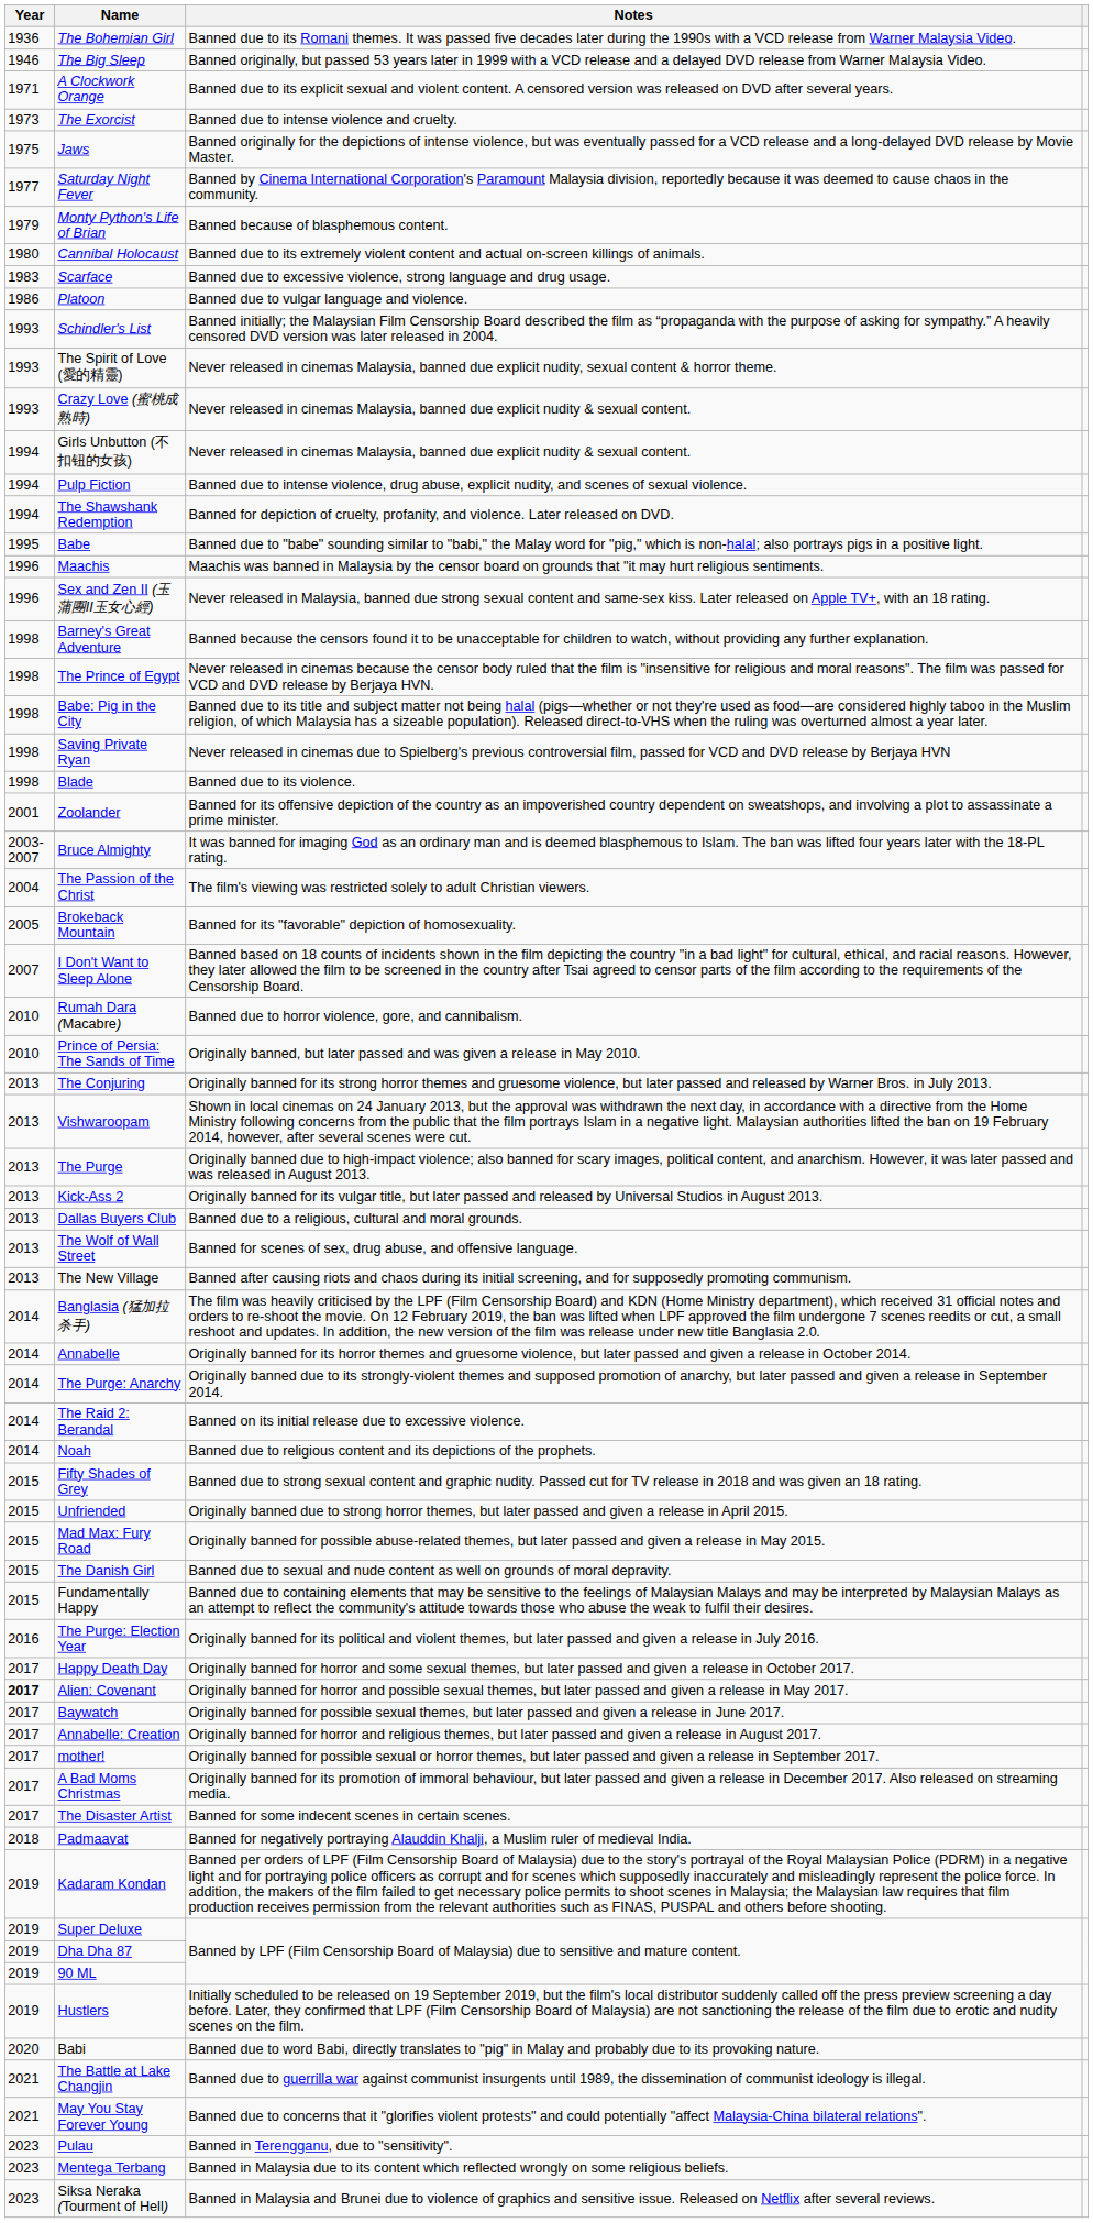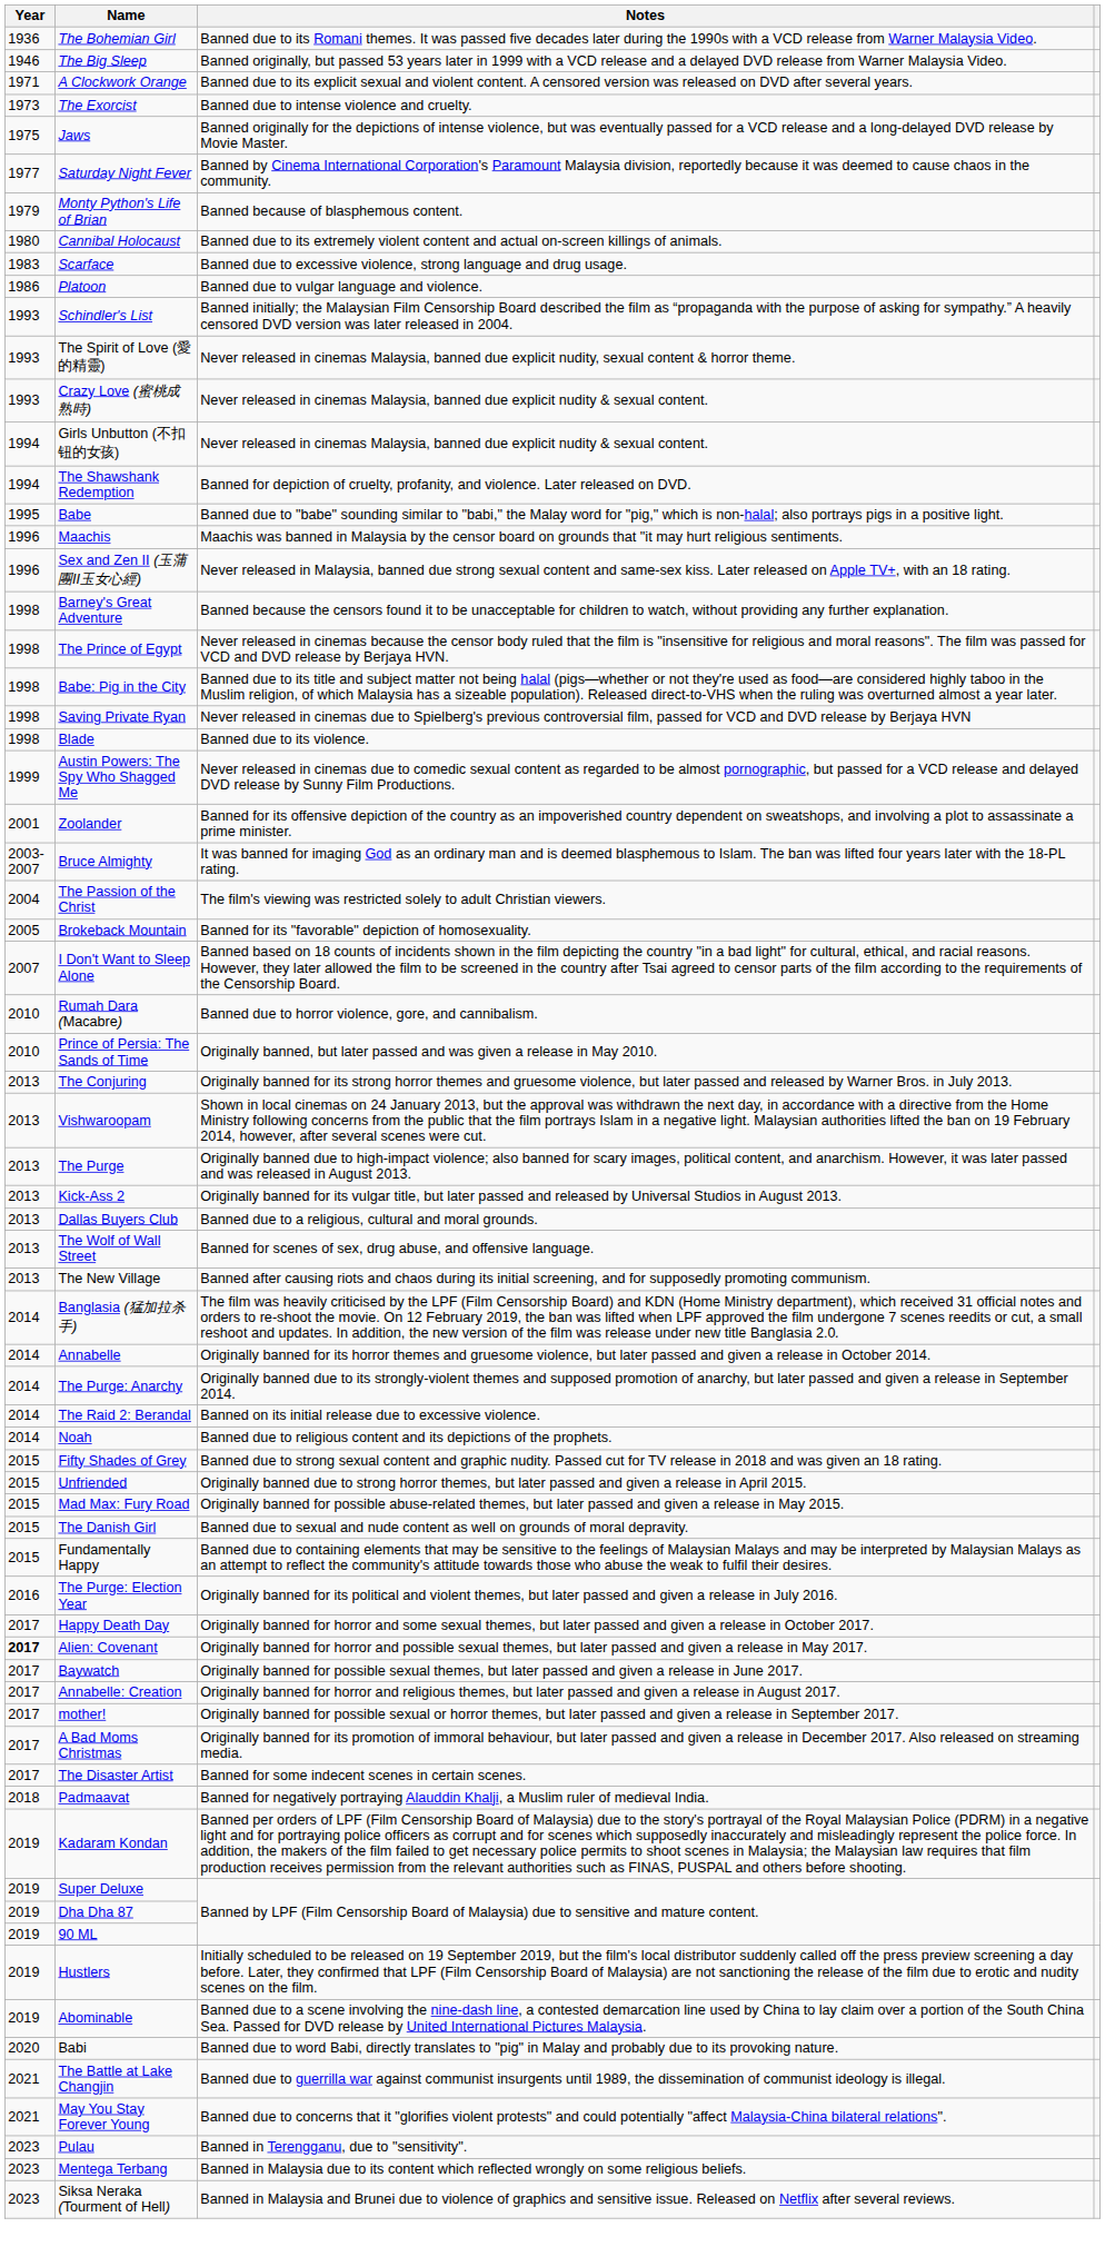- row: 1994 | Pulp Fiction | Banned due to intense violence, drug abuse, explicit nudity, and scenes of sexual violence.
+ row: 1999 | Austin Powers: The Spy Who Shagged Me | Never released in cinemas due to comedic sexual content as regarded to be almost pornographic, but passed for a VCD release and delayed DVD release by Sunny Film Productions.
+ row: 2019 | Abominable | Banned due to a scene involving the nine-dash line, a contested demarcation line used by China to lay claim over a portion of the South China Sea. Passed for DVD release by United International Pictures Malaysia.
